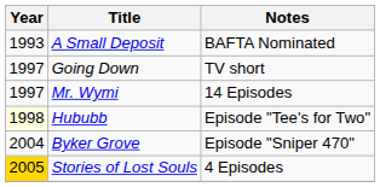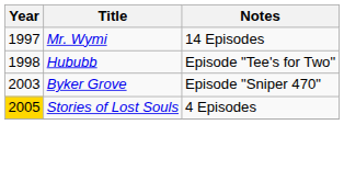- row: 1993 | A Small Deposit | BAFTA Nominated
- row: 1997 | Going Down | TV short
Hububb | Year: lightyellow background -> no background
Byker Grove | Year: 2004 -> 2003
